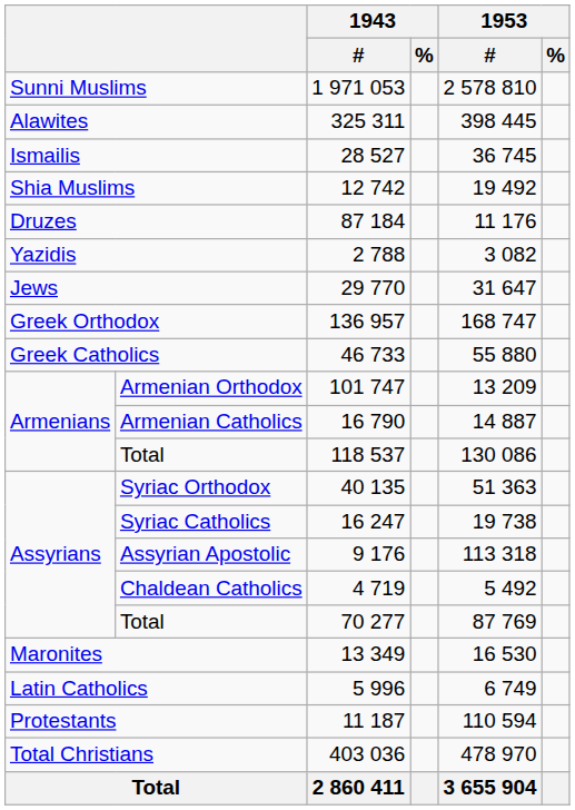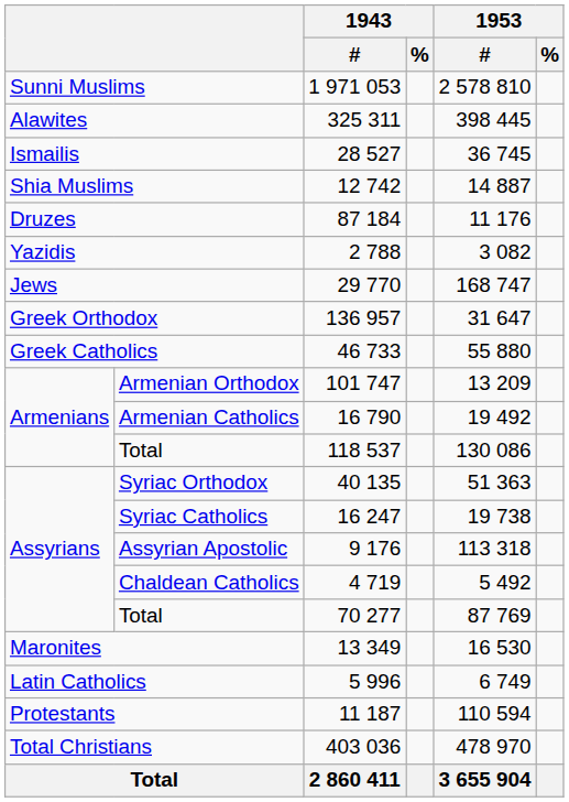Shia Muslims | 1953 / #: 19 492 -> 14 887
Jews | 1953 / #: 31 647 -> 168 747
Greek Orthodox | 1953 / #: 168 747 -> 31 647
Armenian Catholics | 1953 / #: 14 887 -> 19 492
